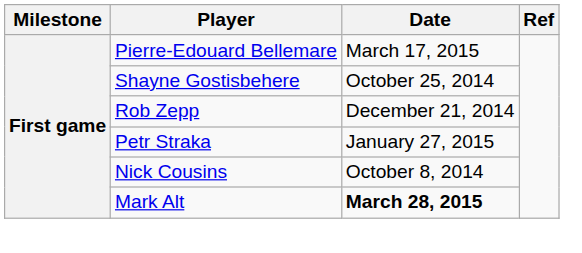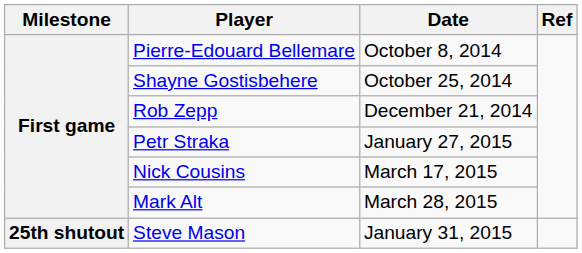Pierre-Edouard Bellemare | Date: March 17, 2015 -> October 8, 2014
Nick Cousins | Date: October 8, 2014 -> March 17, 2015
Mark Alt | Date: bold -> normal
+ row: 25th shutout | Steve Mason | January 31, 2015
